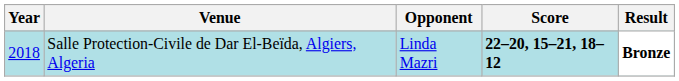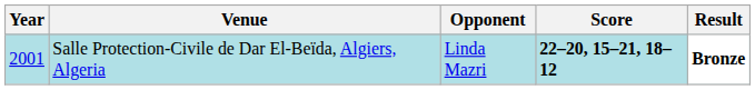Salle Protection-Civile de Dar El-Beïda, Algiers, Algeria | Year: 2018 -> 2001
